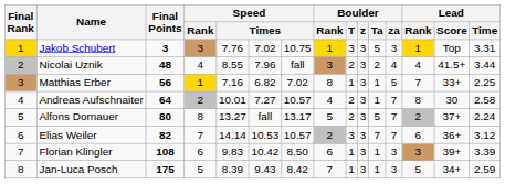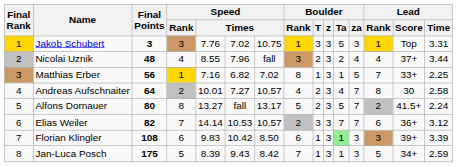Nicolai Uznik | Lead / Score: 41.5+ -> 37+
Andreas Aufschnaiter | Boulder / Ta: 1 -> 4
Alfons Dornauer | Lead / Score: 37+ -> 41.5+
Florian Klingler | Boulder / Ta: no background -> lightgreen background
